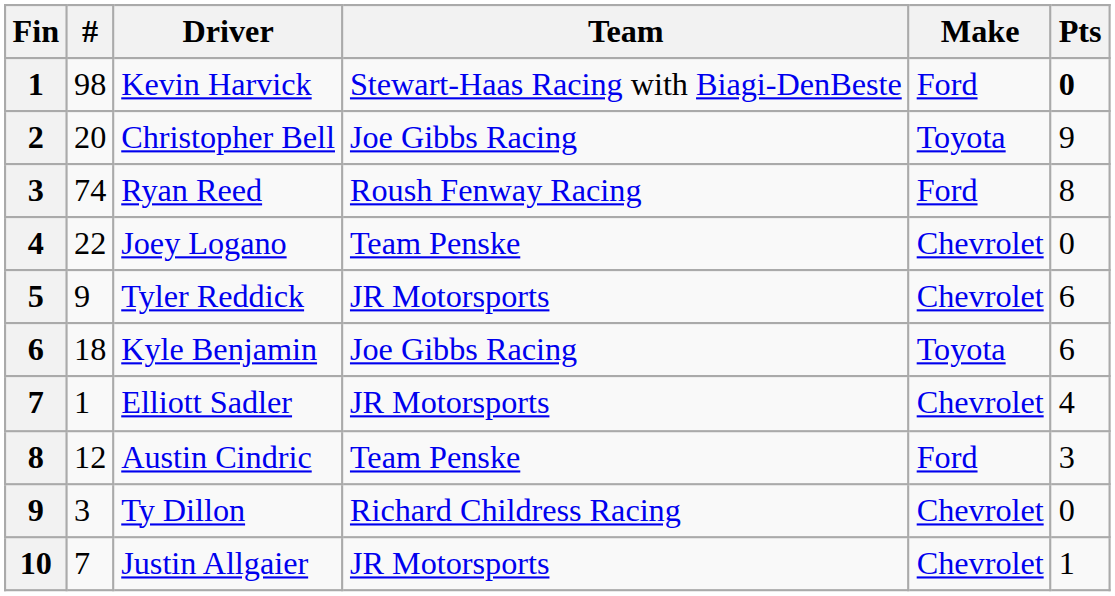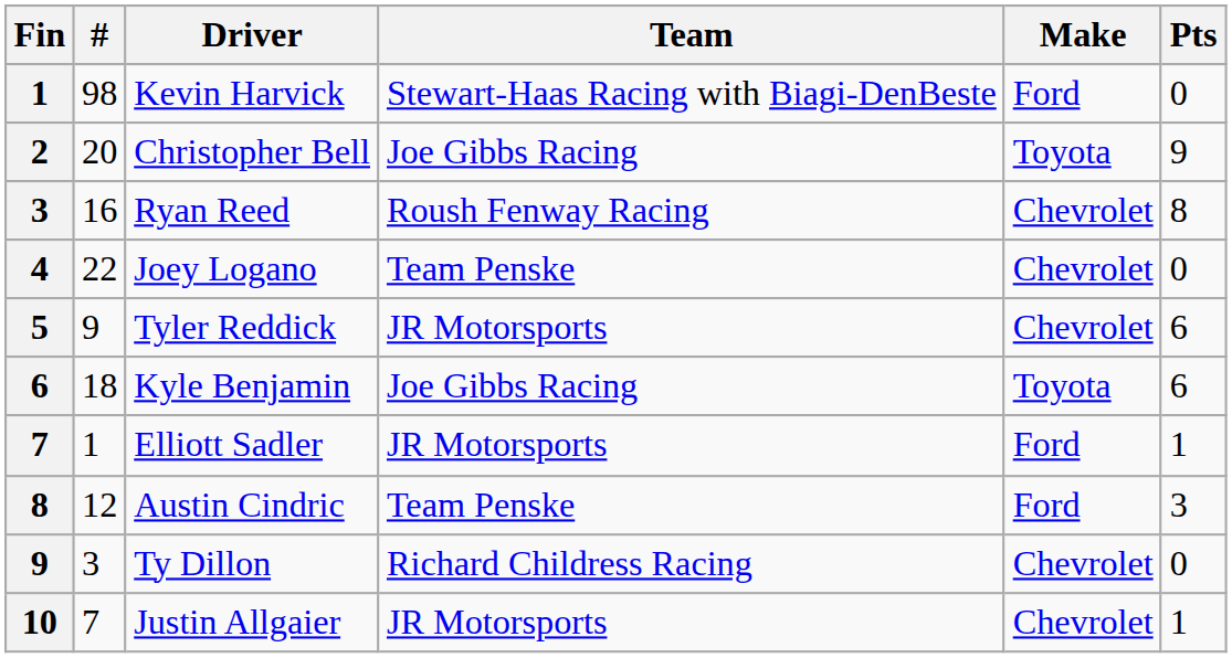Kevin Harvick | Pts: bold -> normal
Ryan Reed | #: 74 -> 16
Ryan Reed | Make: Ford -> Chevrolet
Elliott Sadler | Make: Chevrolet -> Ford
Elliott Sadler | Pts: 4 -> 1
